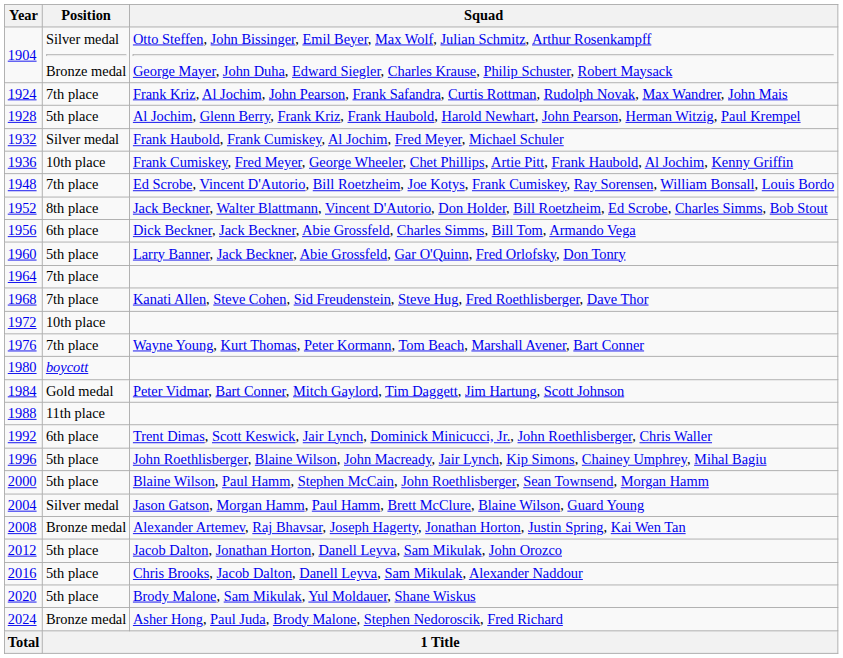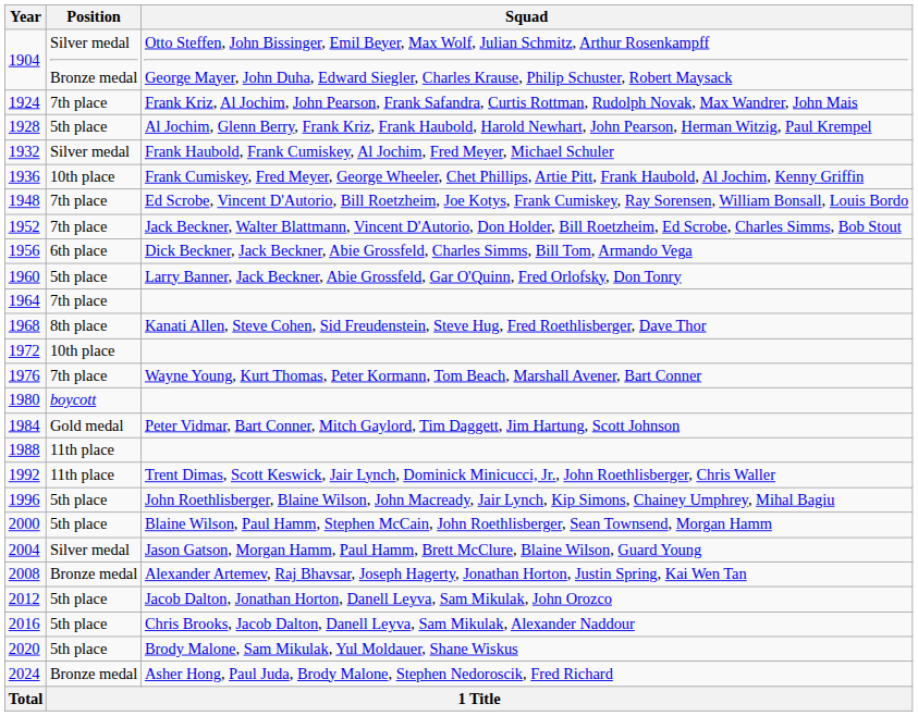1952 | Position: 8th place -> 7th place
1968 | Position: 7th place -> 8th place
1992 | Position: 6th place -> 11th place
